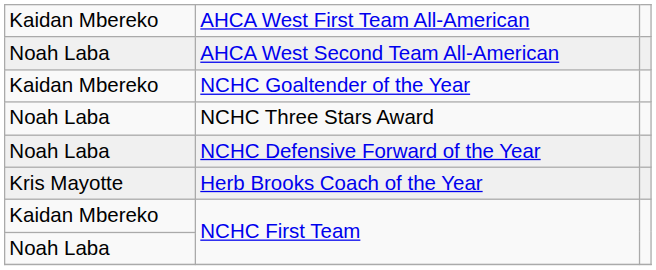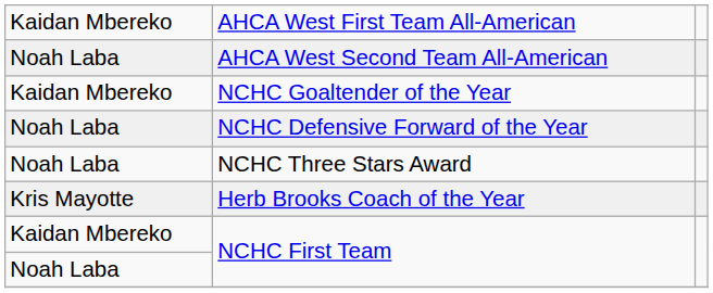rows swapped: NCHC Defensive Forward of the Year <-> NCHC Three Stars Award
